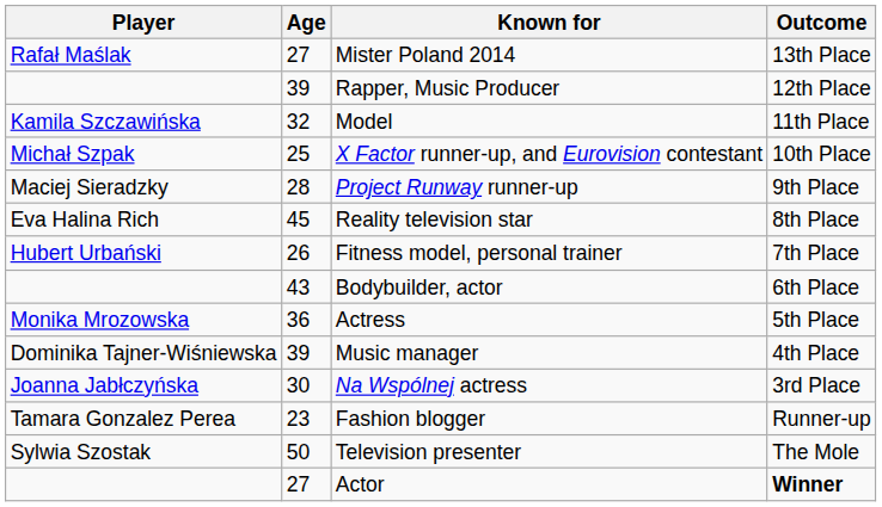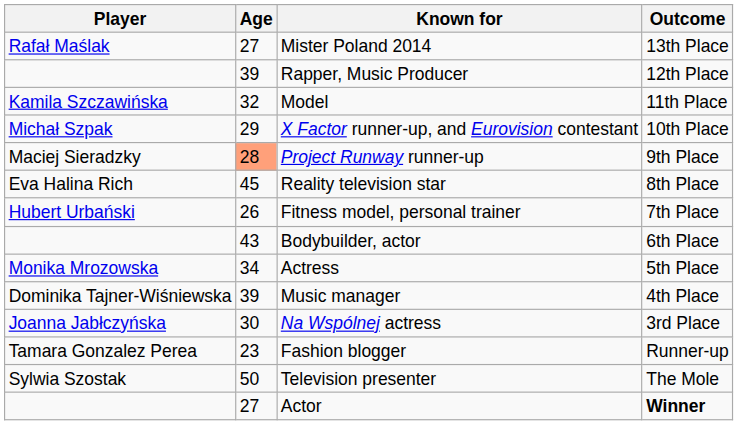X Factor runner-up, and Eurovision contestant | Age: 25 -> 29
Project Runway runner-up | Age: no background -> lightsalmon background
Actress | Age: 36 -> 34
